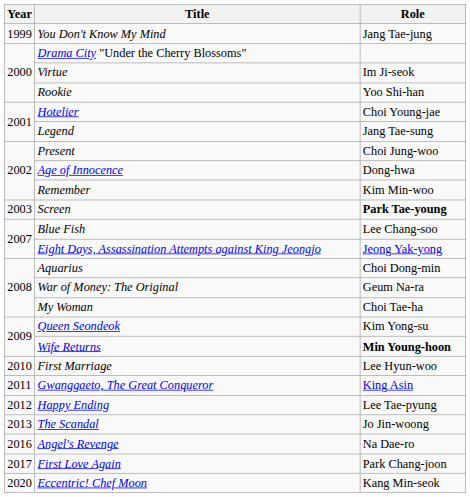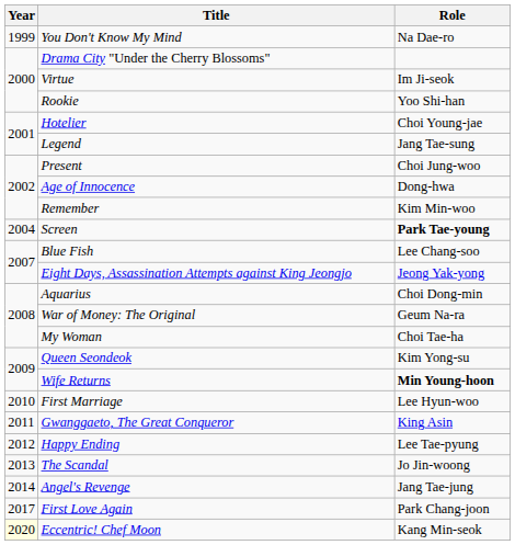You Don't Know My Mind | Role: Jang Tae-jung -> Na Dae-ro
Screen | Year: 2003 -> 2004
Angel's Revenge | Year: 2016 -> 2014
Angel's Revenge | Role: Na Dae-ro -> Jang Tae-jung
Eccentric! Chef Moon | Year: no background -> lightyellow background
